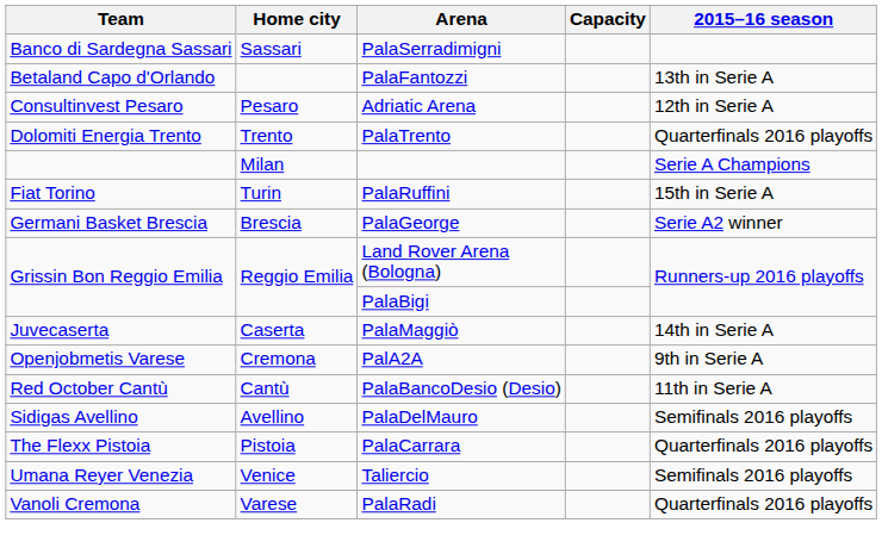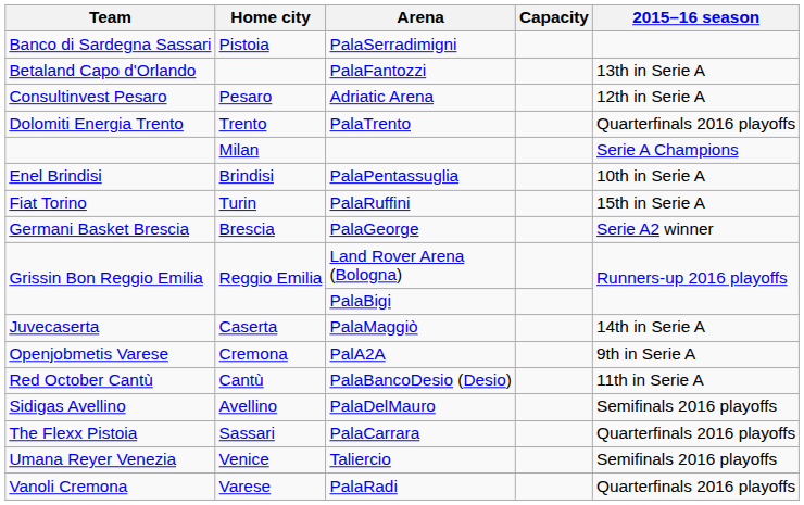PalaSerradimigni | Home city: Sassari -> Pistoia
+ row: Enel Brindisi | Brindisi | PalaPentassuglia | 10th in Serie A
PalaCarrara | Home city: Pistoia -> Sassari
